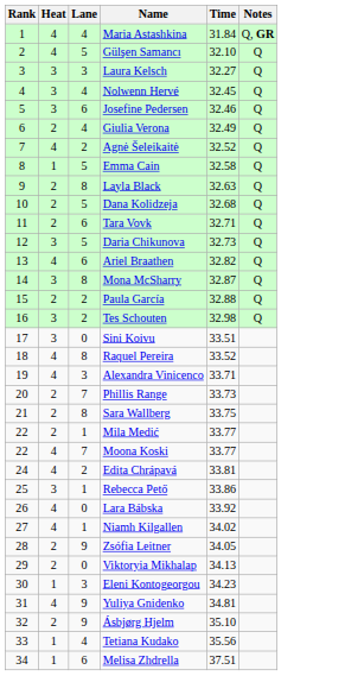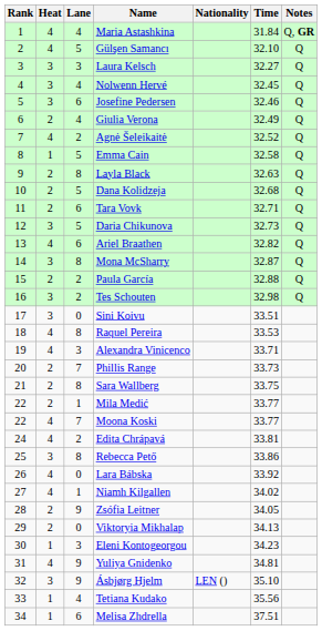+ column: Nationality | LEN ()
Raquel Pereira | Time: 33.52 -> 33.53
Rebecca Pető | Lane: 1 -> 8
Ásbjørg Hjelm | Heat: 2 -> 3
